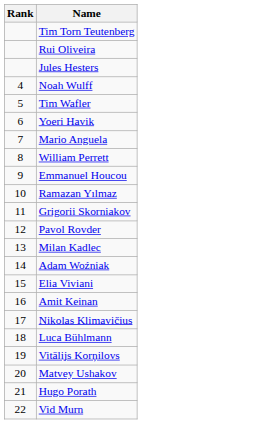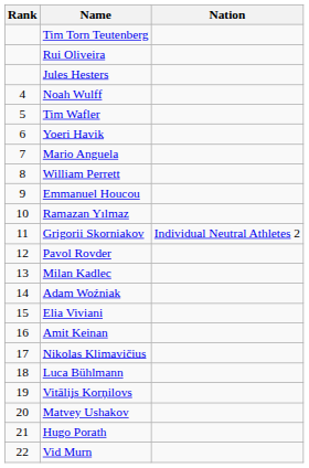+ column: Nation | Individual Neutral Athletes 2
